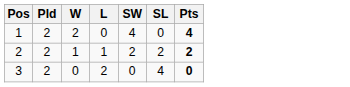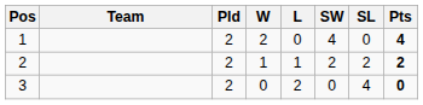+ column: Team
